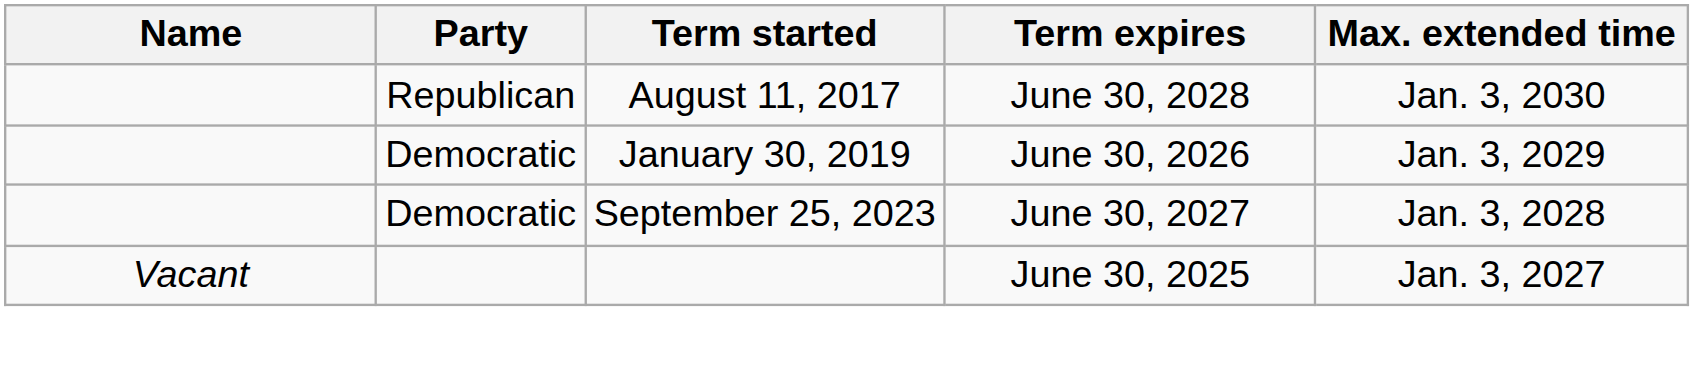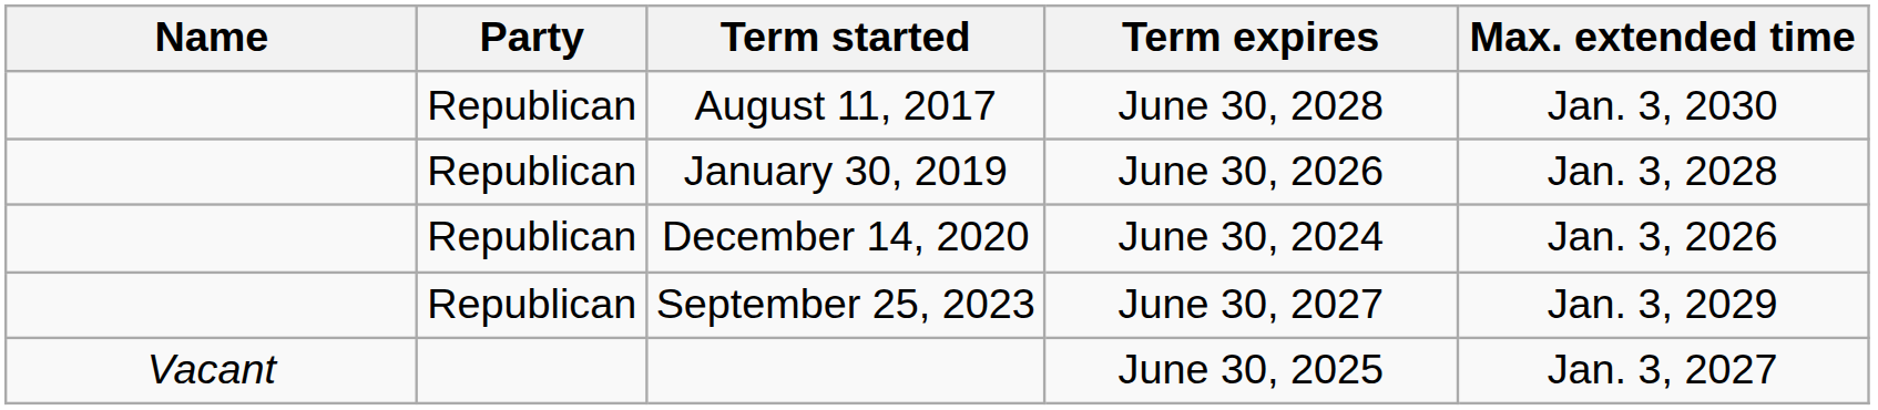January 30, 2019 | Party: Democratic -> Republican
January 30, 2019 | Max. extended time: Jan. 3, 2029 -> Jan. 3, 2028
+ row: Republican | December 14, 2020 | June 30, 2024 | Jan. 3, 2026
September 25, 2023 | Party: Democratic -> Republican
September 25, 2023 | Max. extended time: Jan. 3, 2028 -> Jan. 3, 2029
